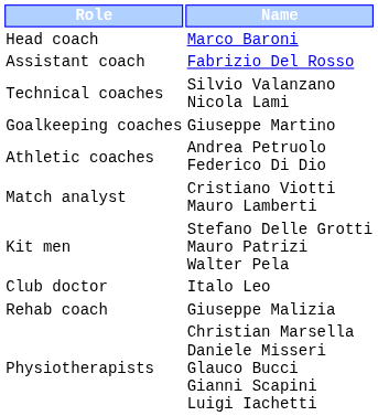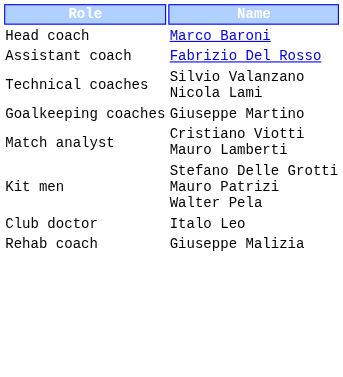- row: Athletic coaches | Andrea Petruolo Federico Di Dio
- row: Physiotherapists | Christian Marsella Daniele Misseri Glauco Bucci Gianni Scapini Luigi Iachetti
